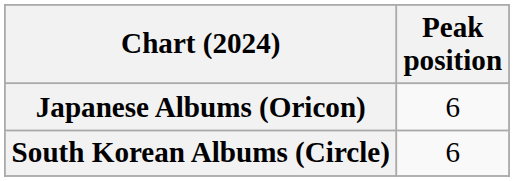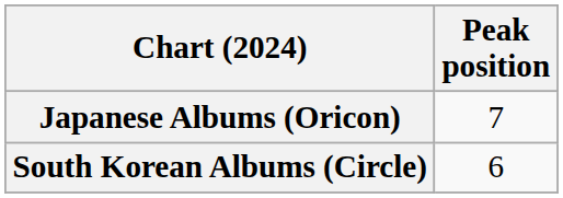Japanese Albums (Oricon) | Peak position: 6 -> 7
